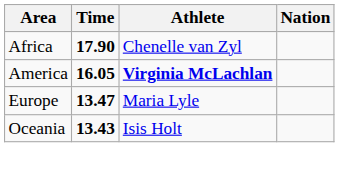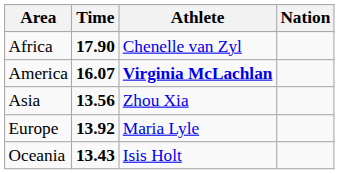America | Time: 16.05 -> 16.07
+ row: Asia | 13.56 | Zhou Xia
Europe | Time: 13.47 -> 13.92
